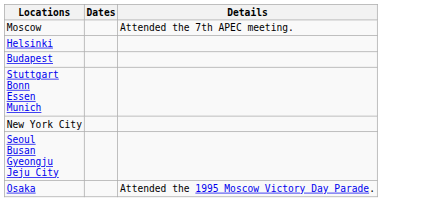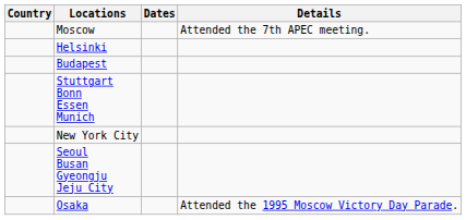+ column: Country
